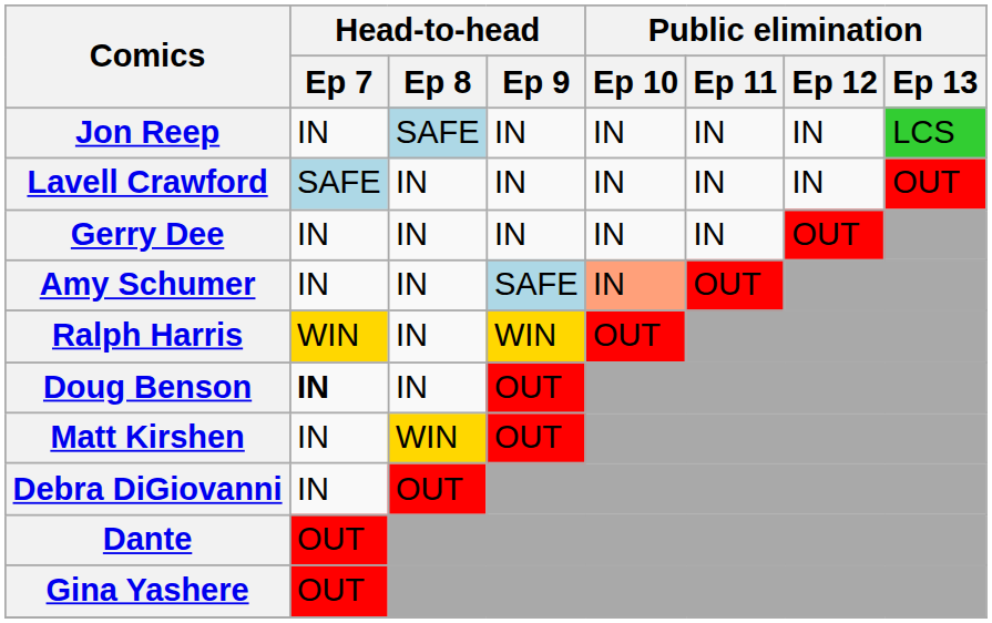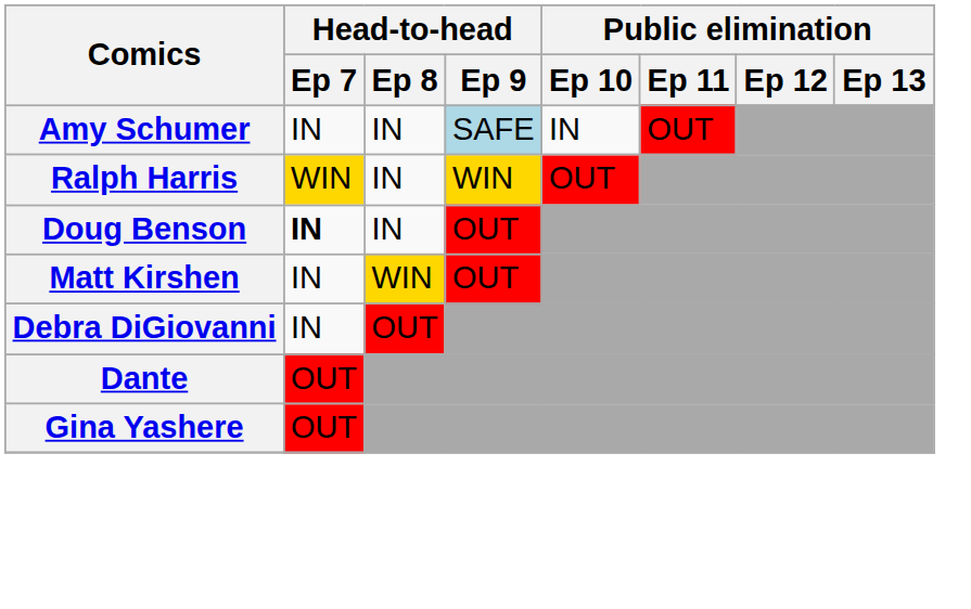- row: Jon Reep | IN | SAFE | IN | IN | IN | IN | LCS
- row: Lavell Crawford | SAFE | IN | IN | IN | IN | IN | OUT
- row: Gerry Dee | IN | IN | IN | IN | IN | OUT
Amy Schumer | Public elimination / Ep 10: lightsalmon background -> no background
